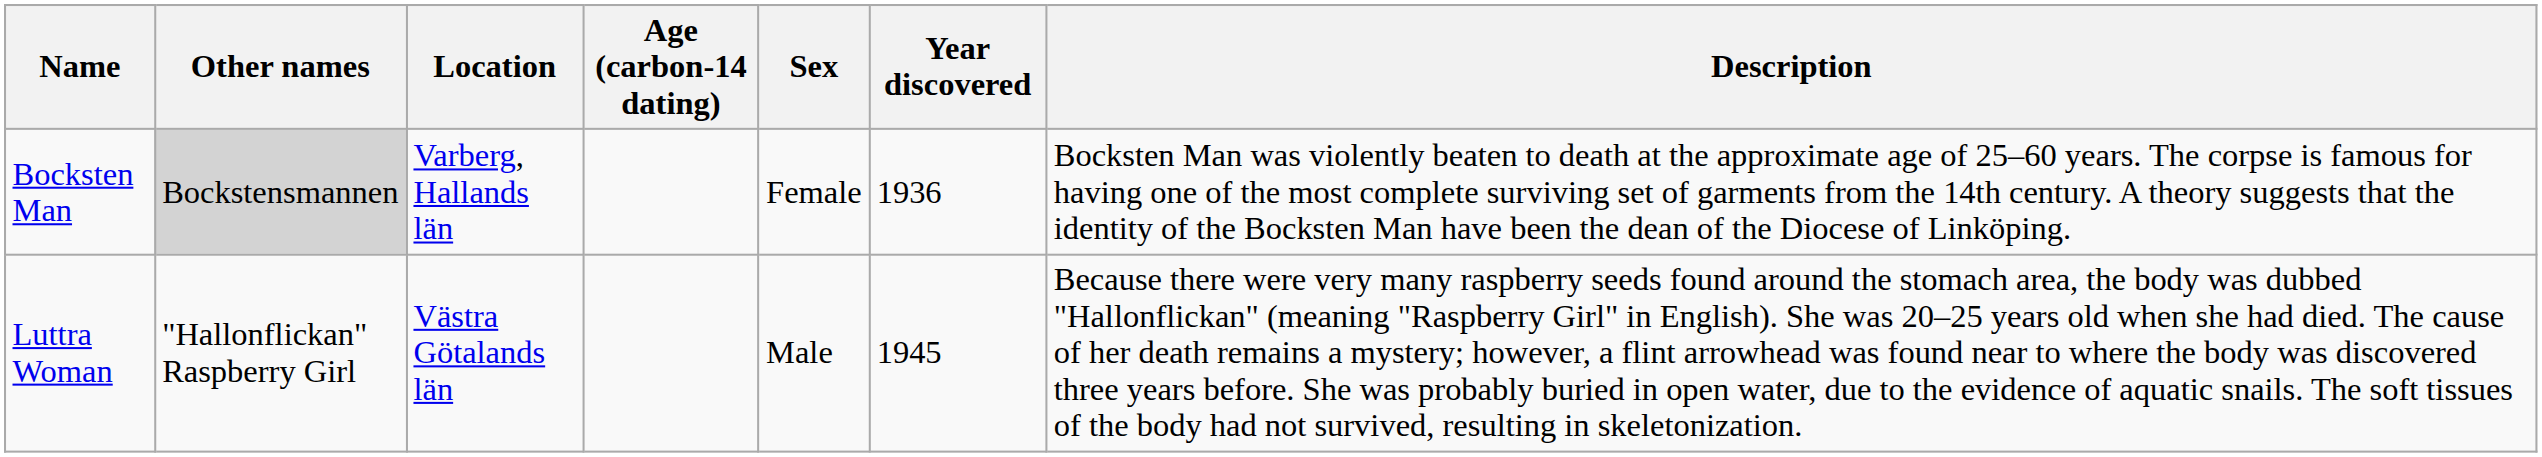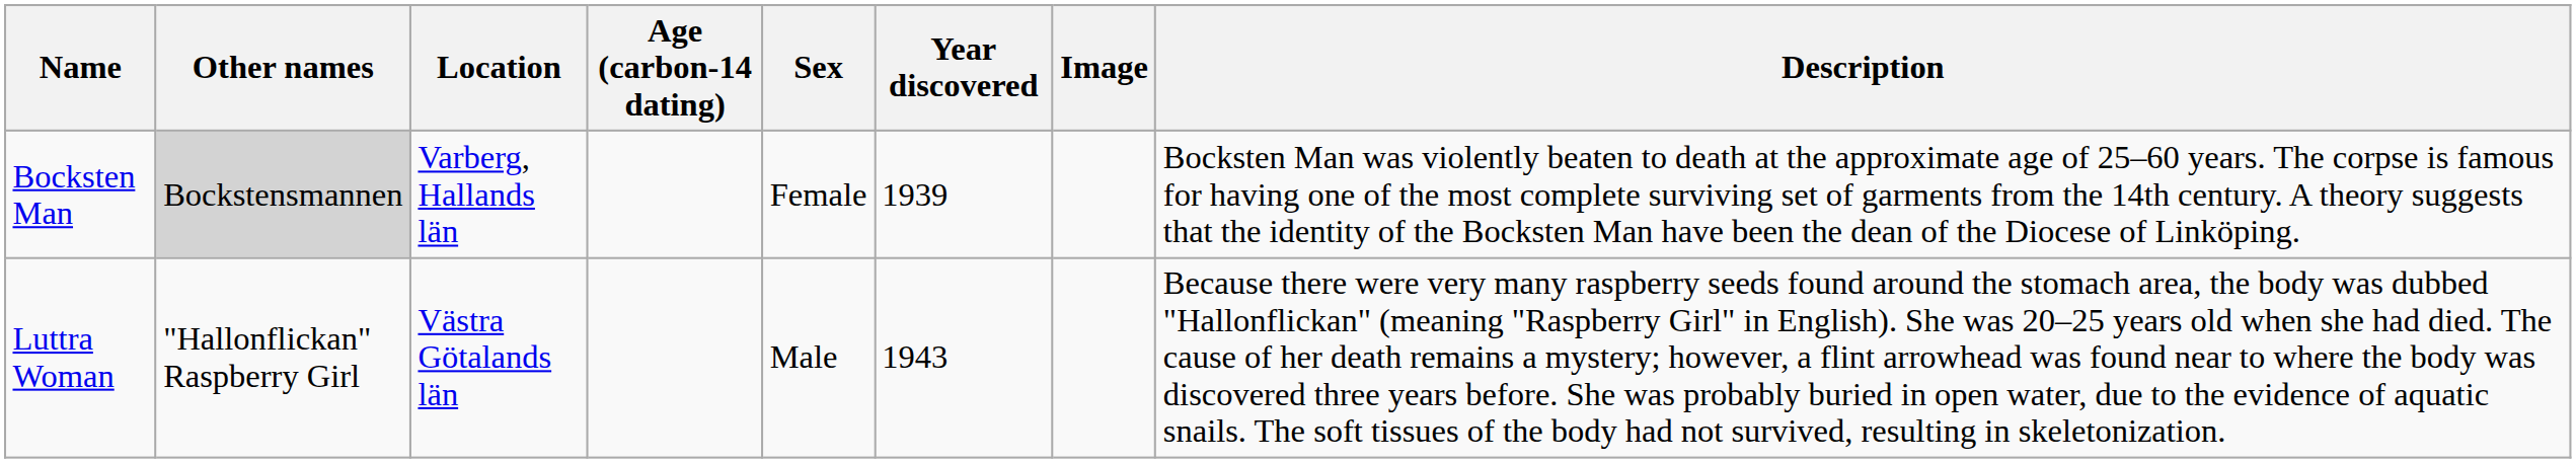+ column: Image
Bocksten Man | Year discovered: 1936 -> 1939
Luttra Woman | Year discovered: 1945 -> 1943
